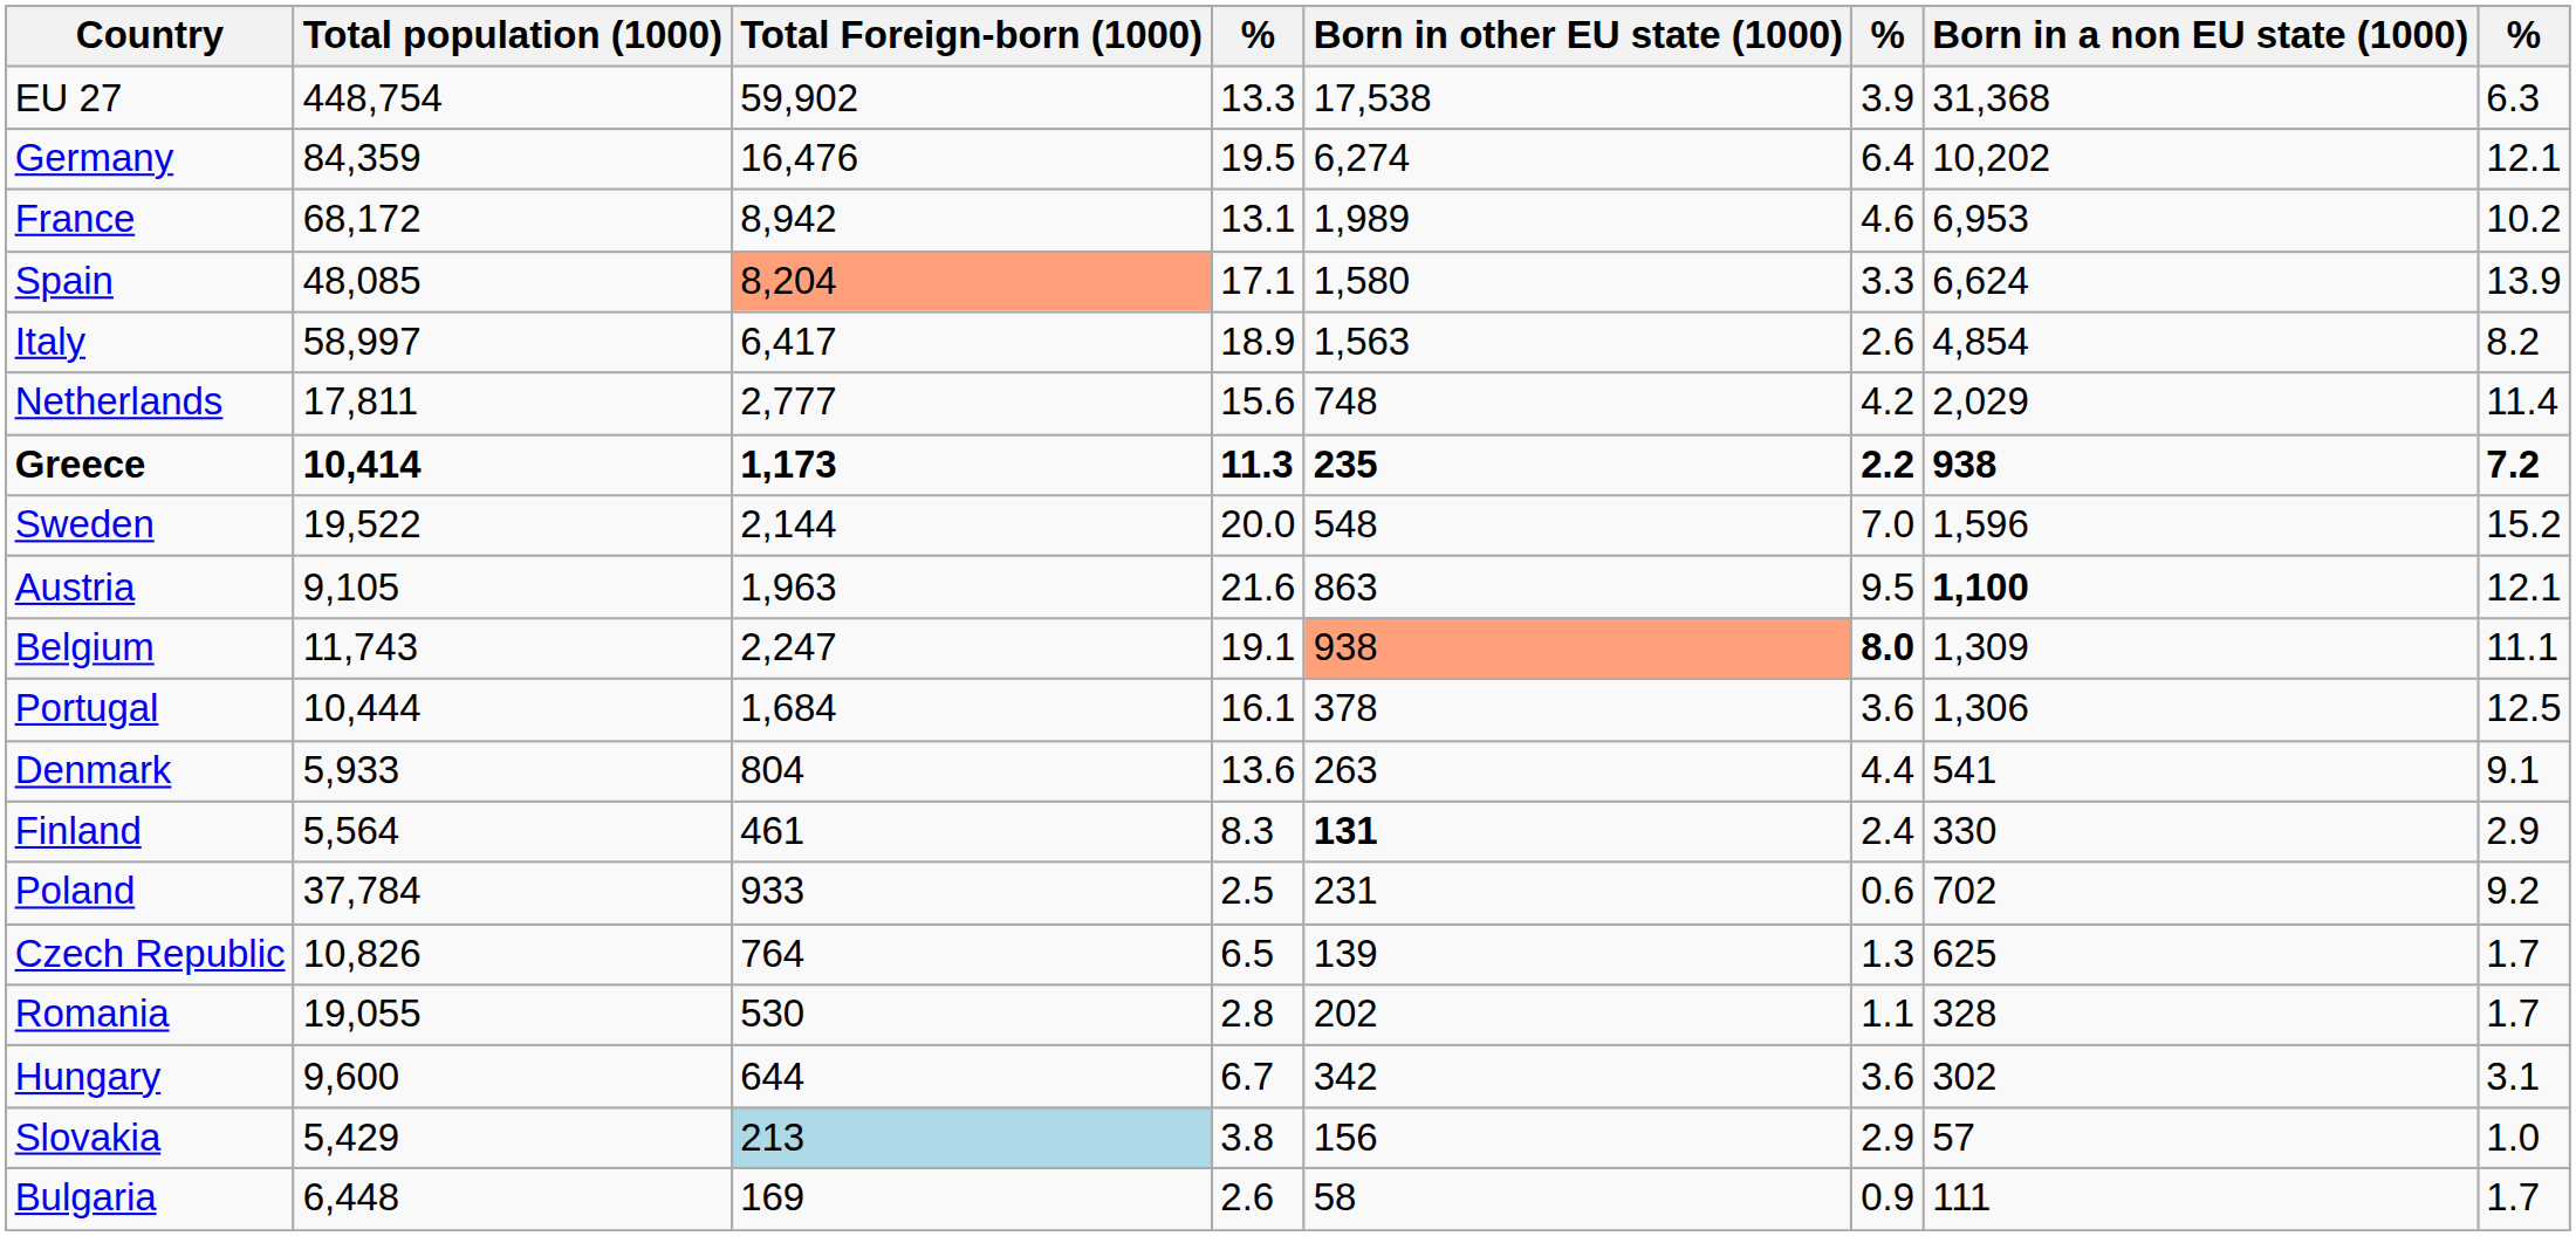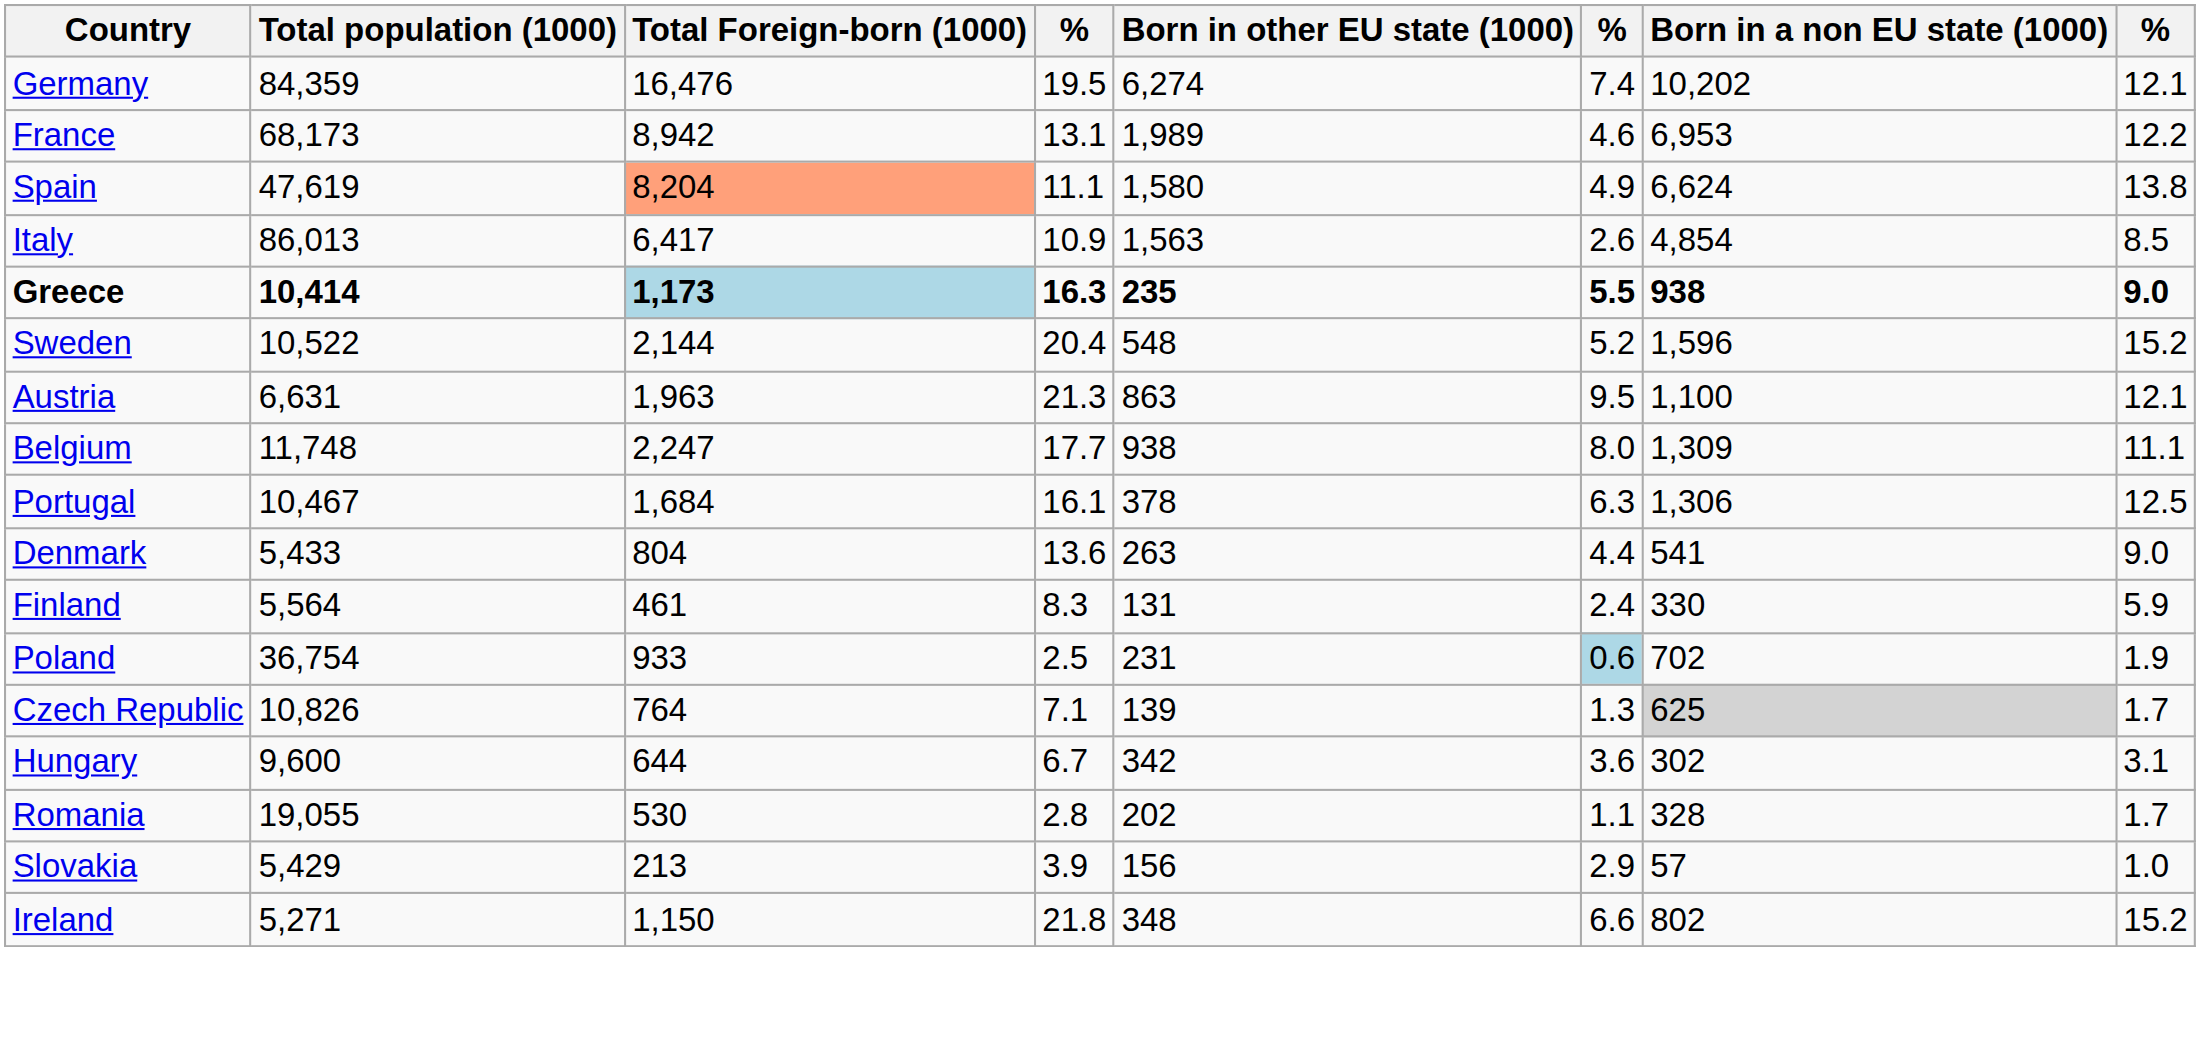- row: EU 27 | 448,754 | 59,902 | 13.3 | 17,538 | 3.9 | 31,368 | 6.3
Germany | column 6: 6.4 -> 7.4
France | Total population (1000): 68,172 -> 68,173
France | column 8: 10.2 -> 12.2
Spain | Total population (1000): 48,085 -> 47,619
Spain | column 4: 17.1 -> 11.1
Spain | column 6: 3.3 -> 4.9
Spain | column 8: 13.9 -> 13.8
Italy | Total population (1000): 58,997 -> 86,013
Italy | column 4: 18.9 -> 10.9
Italy | column 8: 8.2 -> 8.5
- row: Netherlands | 17,811 | 2,777 | 15.6 | 748 | 4.2 | 2,029 | 11.4
Greece | Total Foreign-born (1000): no background -> lightblue background
Greece | column 4: 11.3 -> 16.3
Greece | column 6: 2.2 -> 5.5
Greece | column 8: 7.2 -> 9.0
Sweden | Total population (1000): 19,522 -> 10,522
Sweden | column 4: 20.0 -> 20.4
Sweden | column 6: 7.0 -> 5.2
Austria | Total population (1000): 9,105 -> 6,631
Austria | column 4: 21.6 -> 21.3
Austria | Born in a non EU state (1000): bold -> normal
Belgium | Total population (1000): 11,743 -> 11,748
Belgium | column 4: 19.1 -> 17.7
Belgium | Born in other EU state (1000): lightsalmon background -> no background
Belgium | column 6: bold -> normal
Portugal | Total population (1000): 10,444 -> 10,467
Portugal | column 6: 3.6 -> 6.3
Denmark | Total population (1000): 5,933 -> 5,433
Denmark | column 8: 9.1 -> 9.0
Finland | Born in other EU state (1000): bold -> normal
Finland | column 8: 2.9 -> 5.9
Poland | Total population (1000): 37,784 -> 36,754
Poland | column 6: no background -> lightblue background
Poland | column 8: 9.2 -> 1.9
Czech Republic | column 4: 6.5 -> 7.1
Czech Republic | Born in a non EU state (1000): no background -> lightgrey background
rows swapped: Hungary <-> Romania
Slovakia | Total Foreign-born (1000): lightblue background -> no background
Slovakia | column 4: 3.8 -> 3.9
- row: Bulgaria | 6,448 | 169 | 2.6 | 58 | 0.9 | 111 | 1.7
+ row: Ireland | 5,271 | 1,150 | 21.8 | 348 | 6.6 | 802 | 15.2
